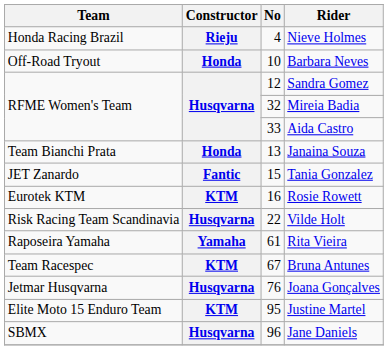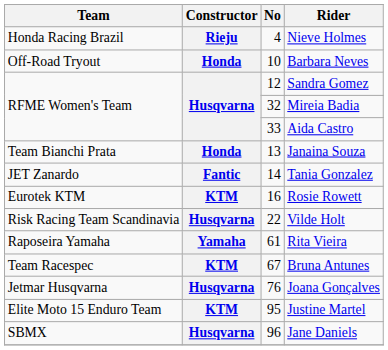Tania Gonzalez | No: 15 -> 14
